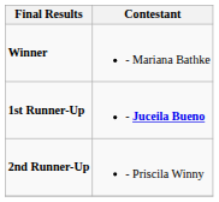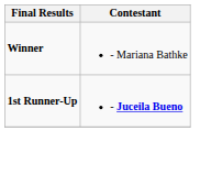- row: 2nd Runner-Up | - Priscila Winny
